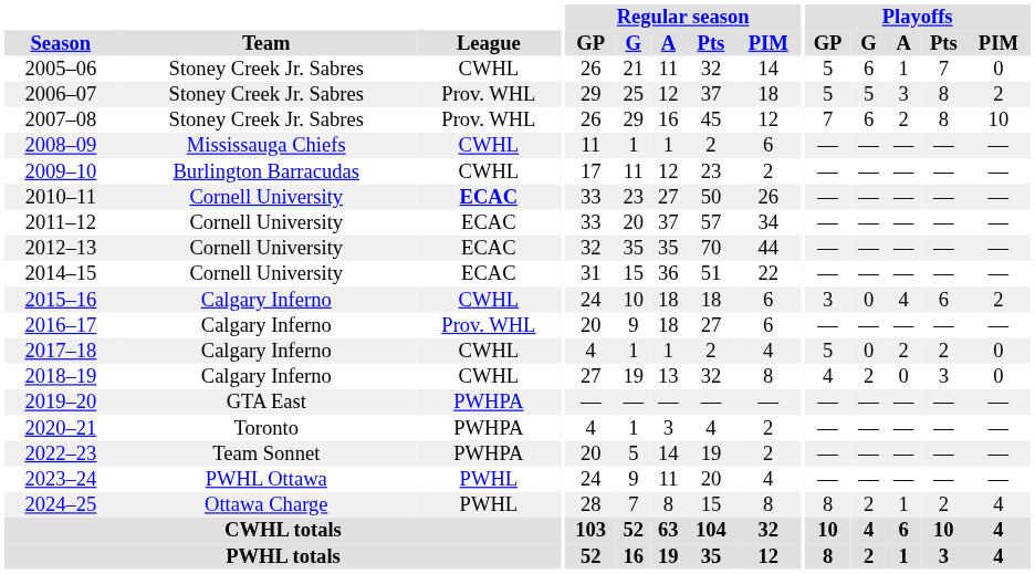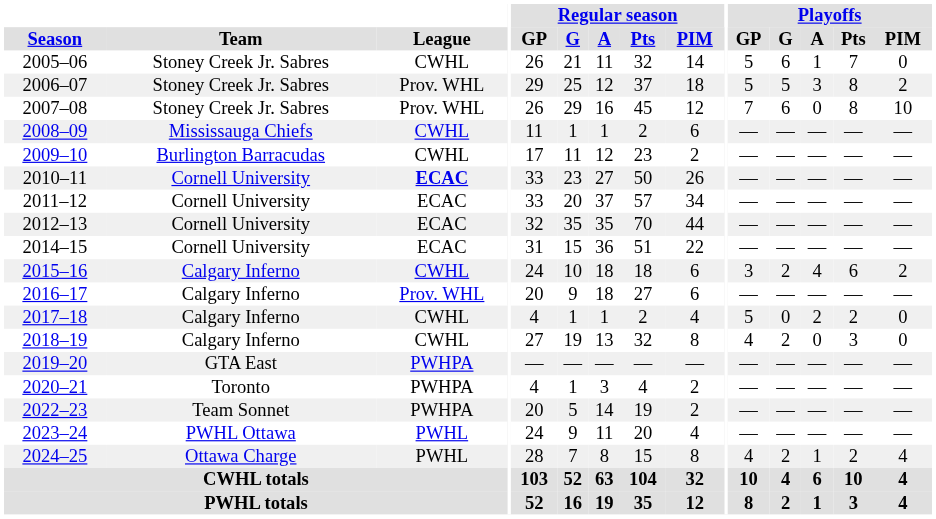2007–08 | Playoffs / A: 2 -> 0
2015–16 | Playoffs / G: 0 -> 2
2024–25 | Playoffs / GP: 8 -> 4
